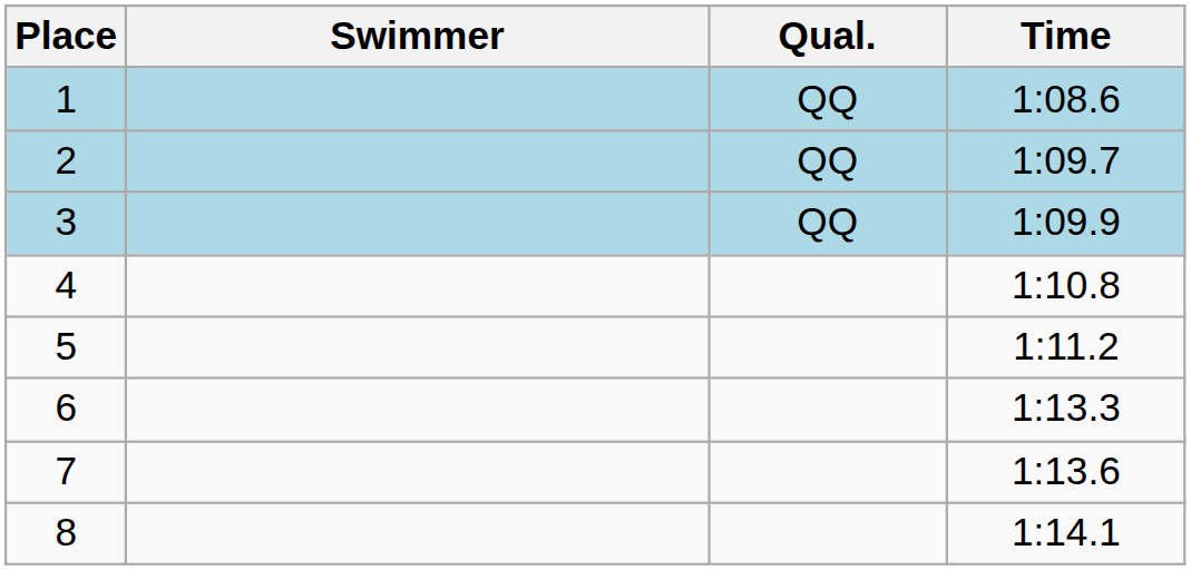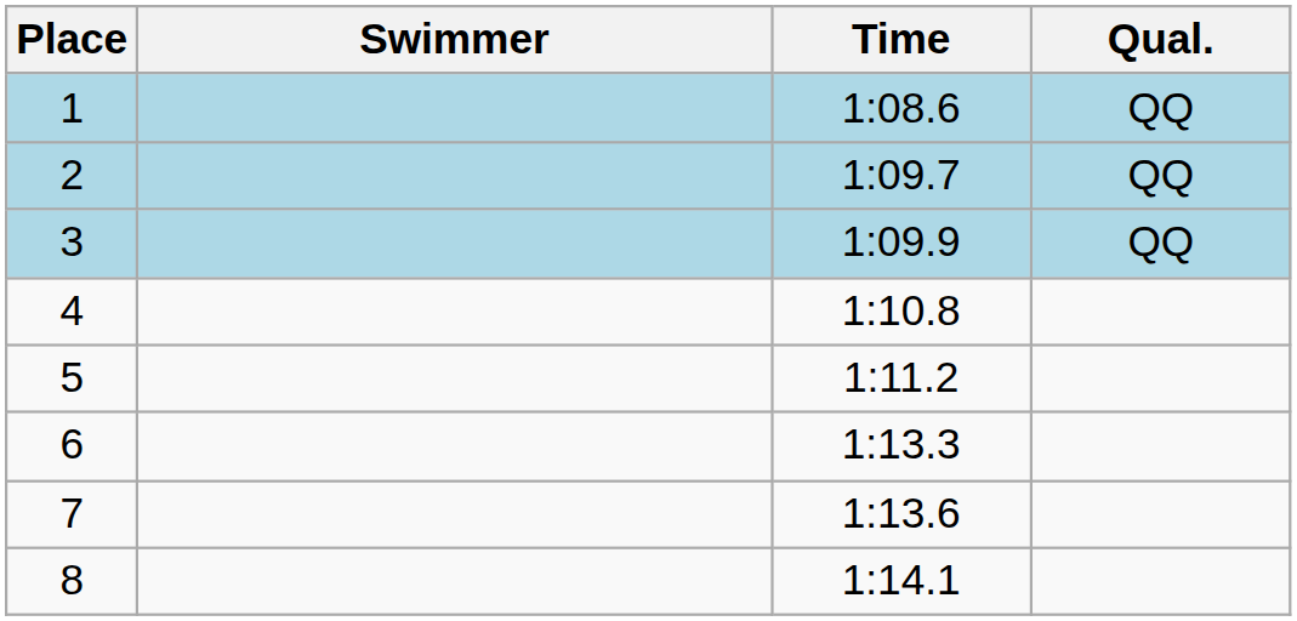columns swapped: Time <-> Qual.
